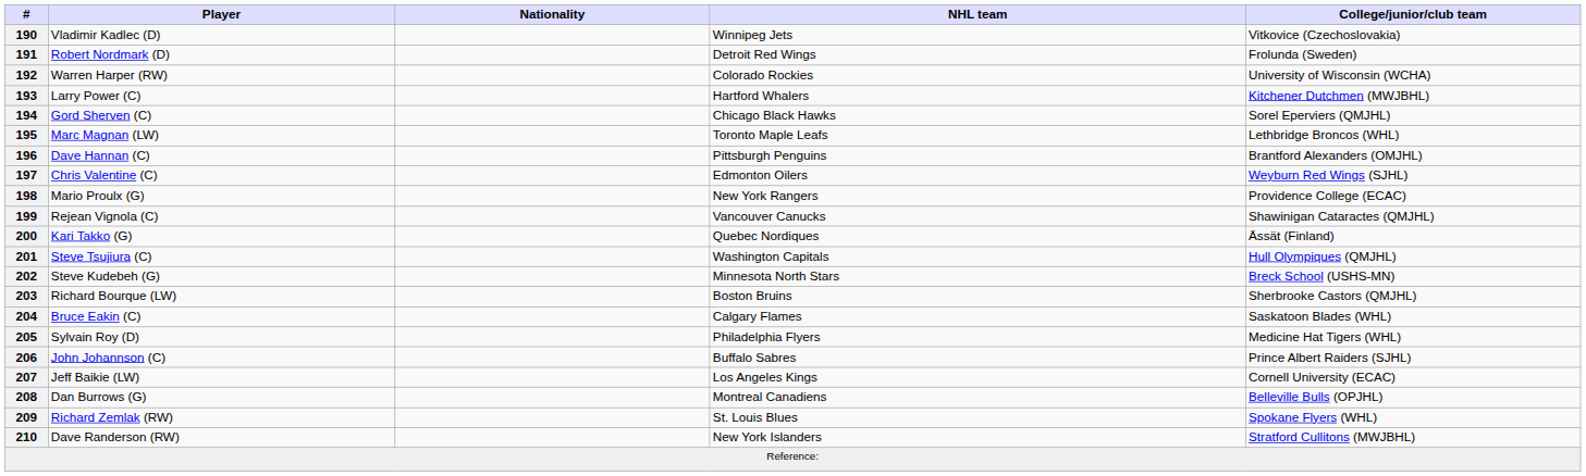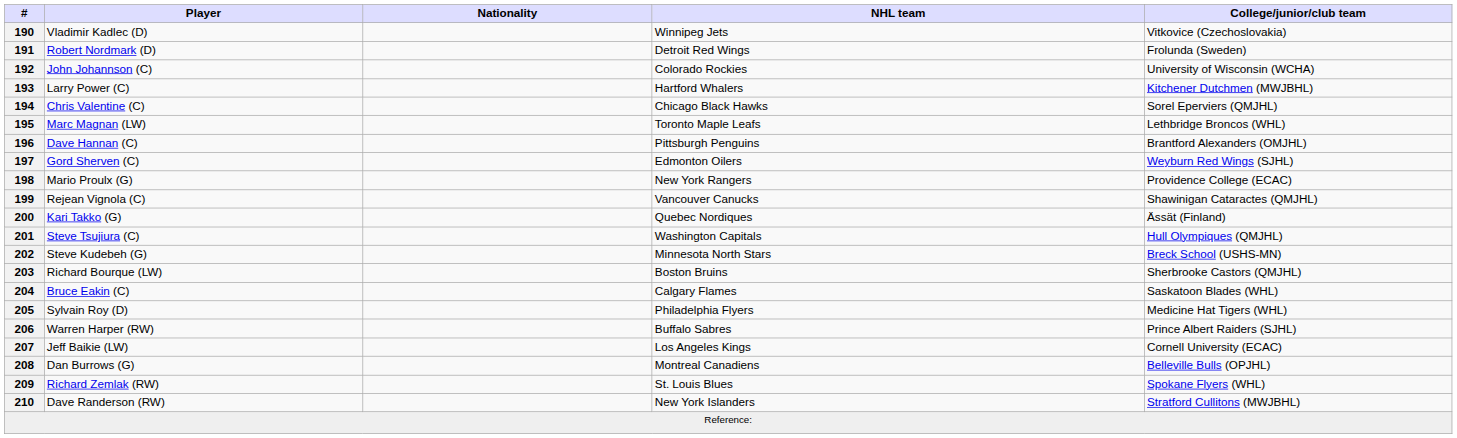192 | Player: Warren Harper (RW) -> John Johannson (C)
194 | Player: Gord Sherven (C) -> Chris Valentine (C)
197 | Player: Chris Valentine (C) -> Gord Sherven (C)
206 | Player: John Johannson (C) -> Warren Harper (RW)
